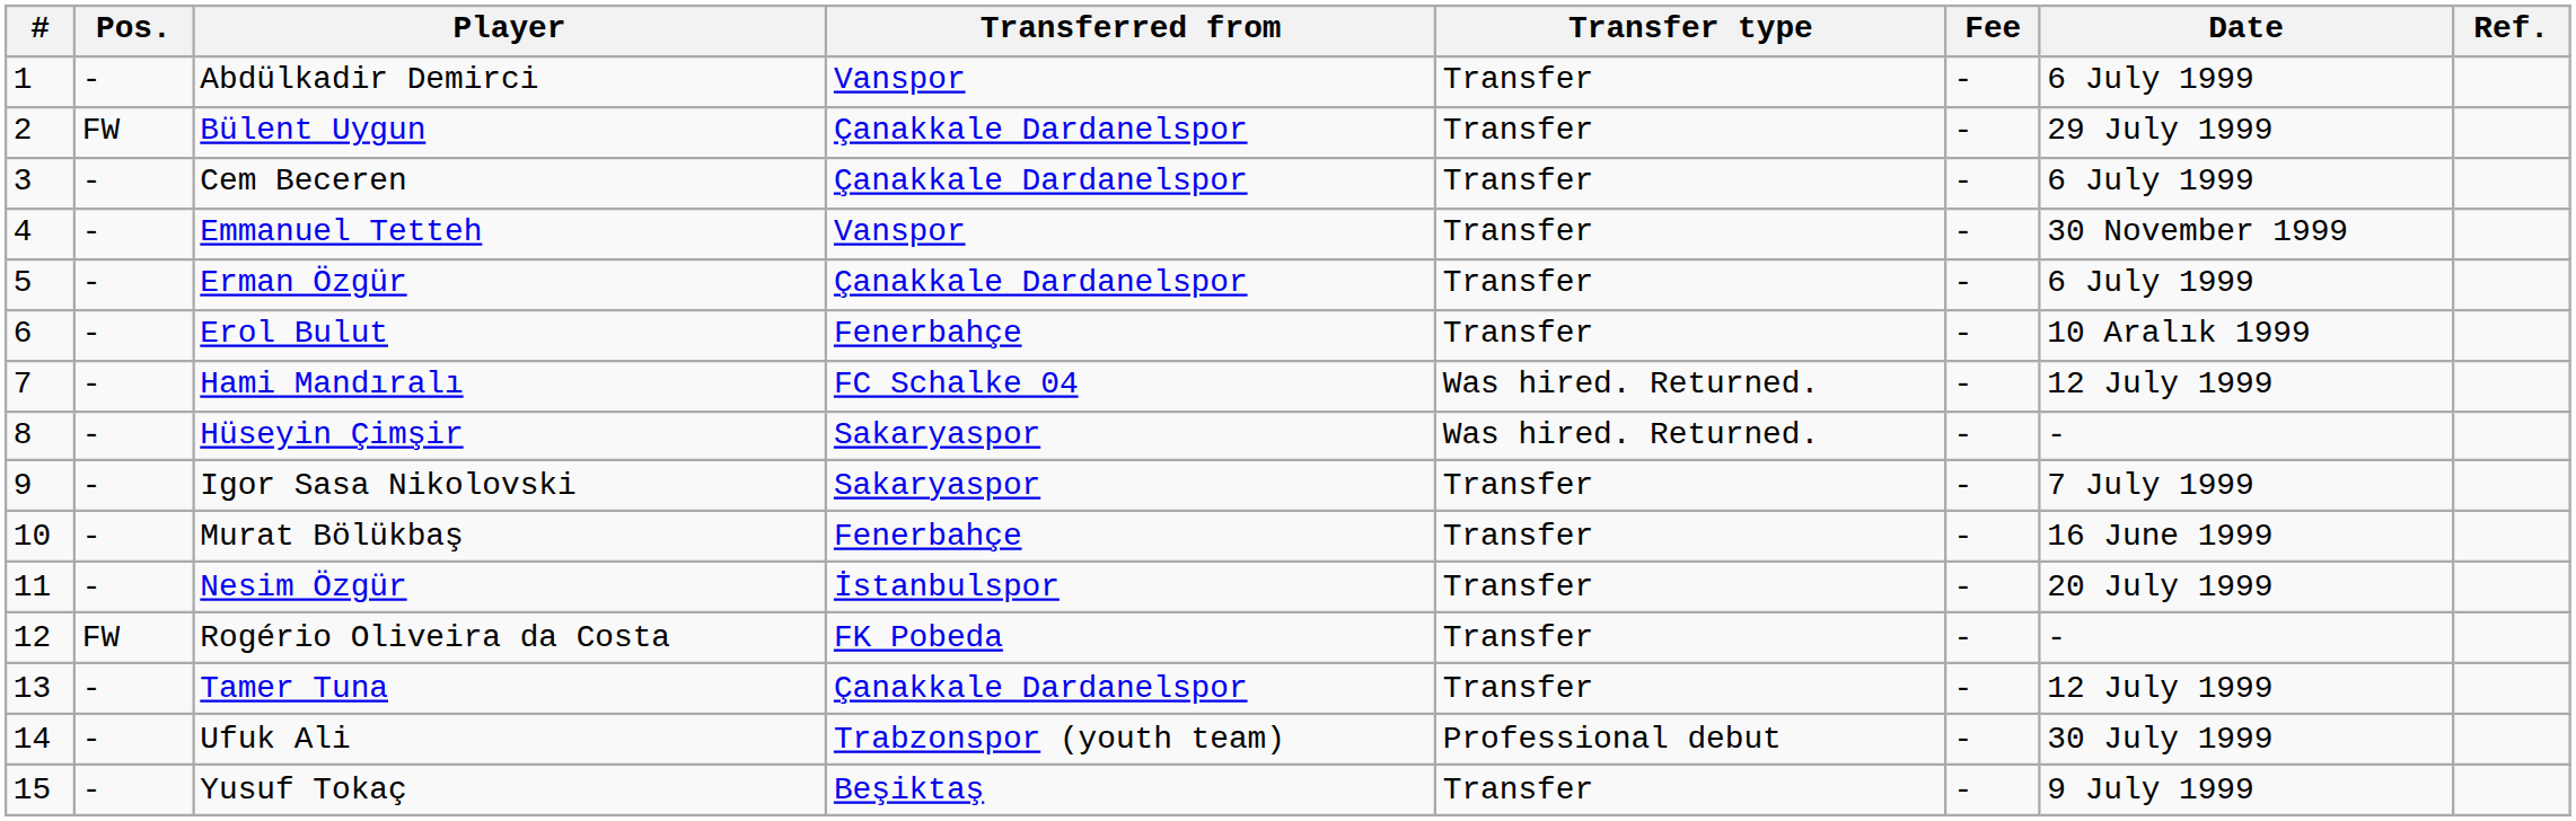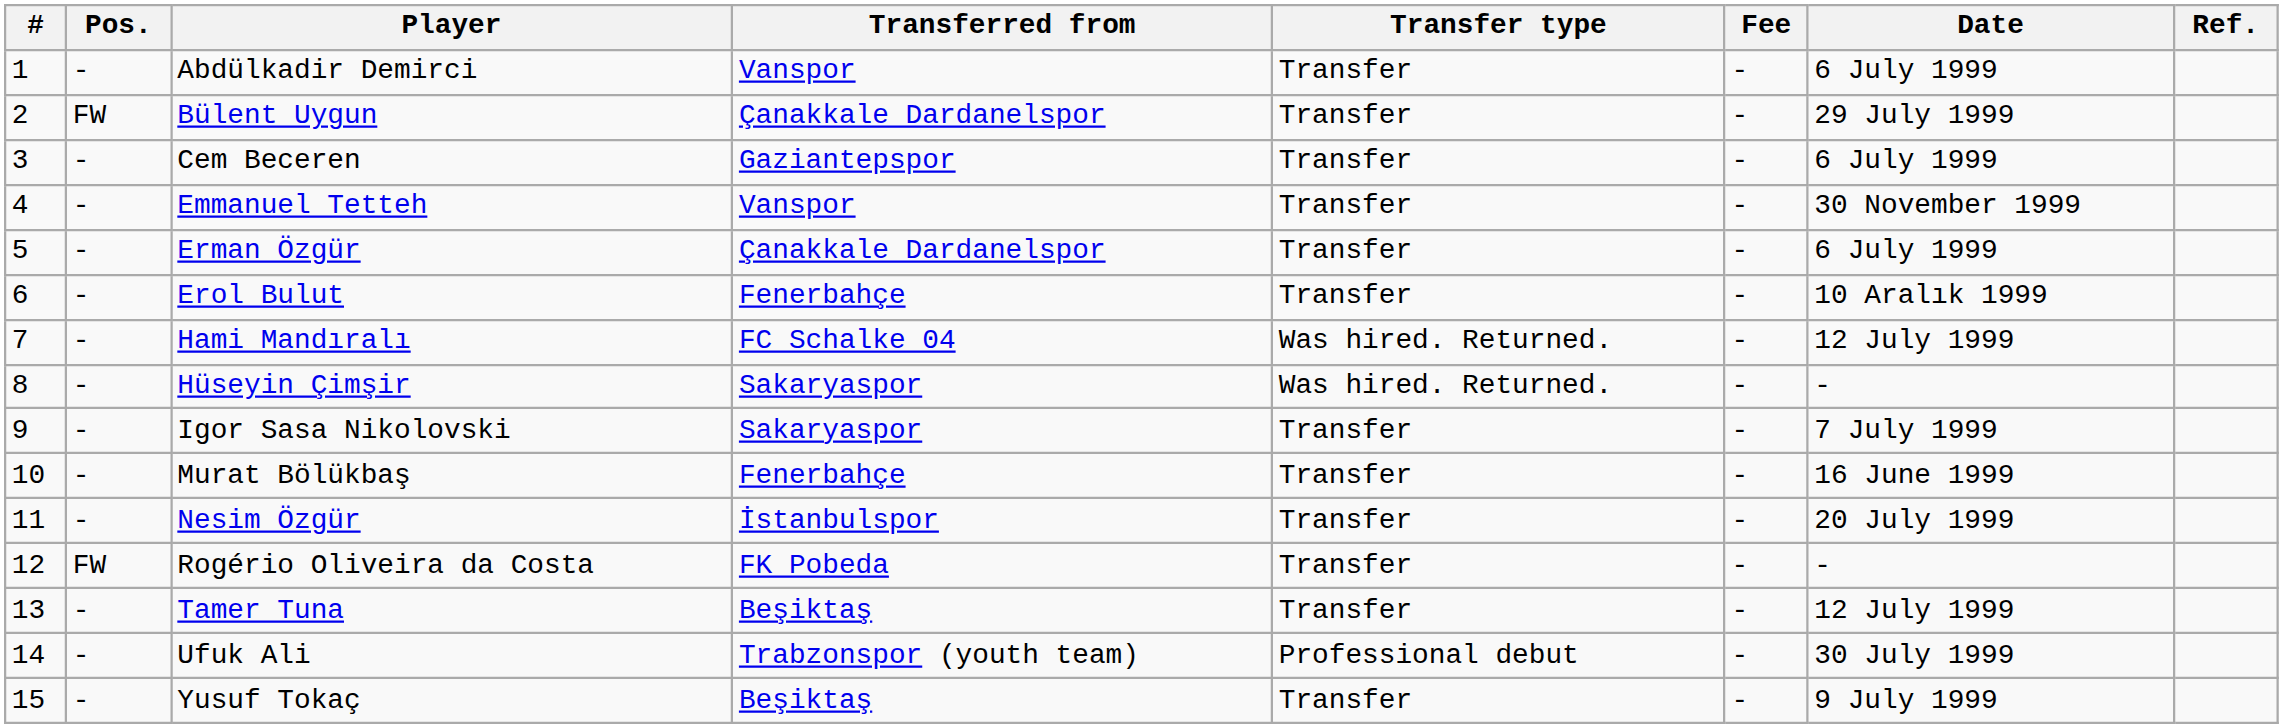Cem Beceren | Transferred from: Çanakkale Dardanelspor -> Gaziantepspor
Tamer Tuna | Transferred from: Çanakkale Dardanelspor -> Beşiktaş
